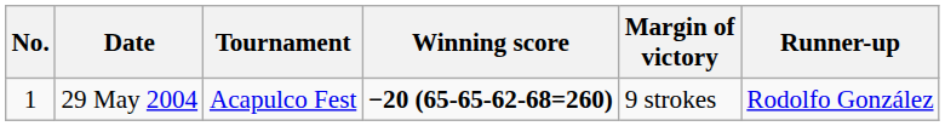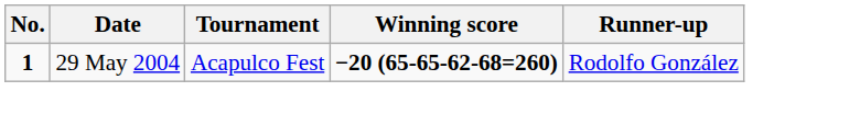- column: Margin of victory | 9 strokes
29 May 2004 | No.: normal -> bold
